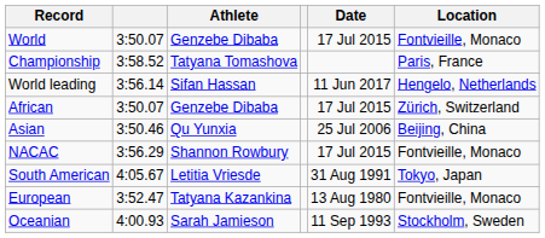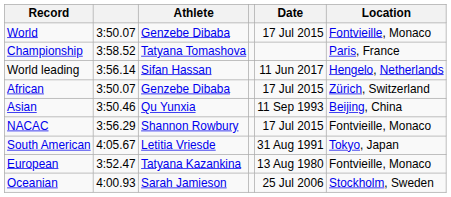Asian | Date: 25 Jul 2006 -> 11 Sep 1993
Oceanian | Date: 11 Sep 1993 -> 25 Jul 2006
